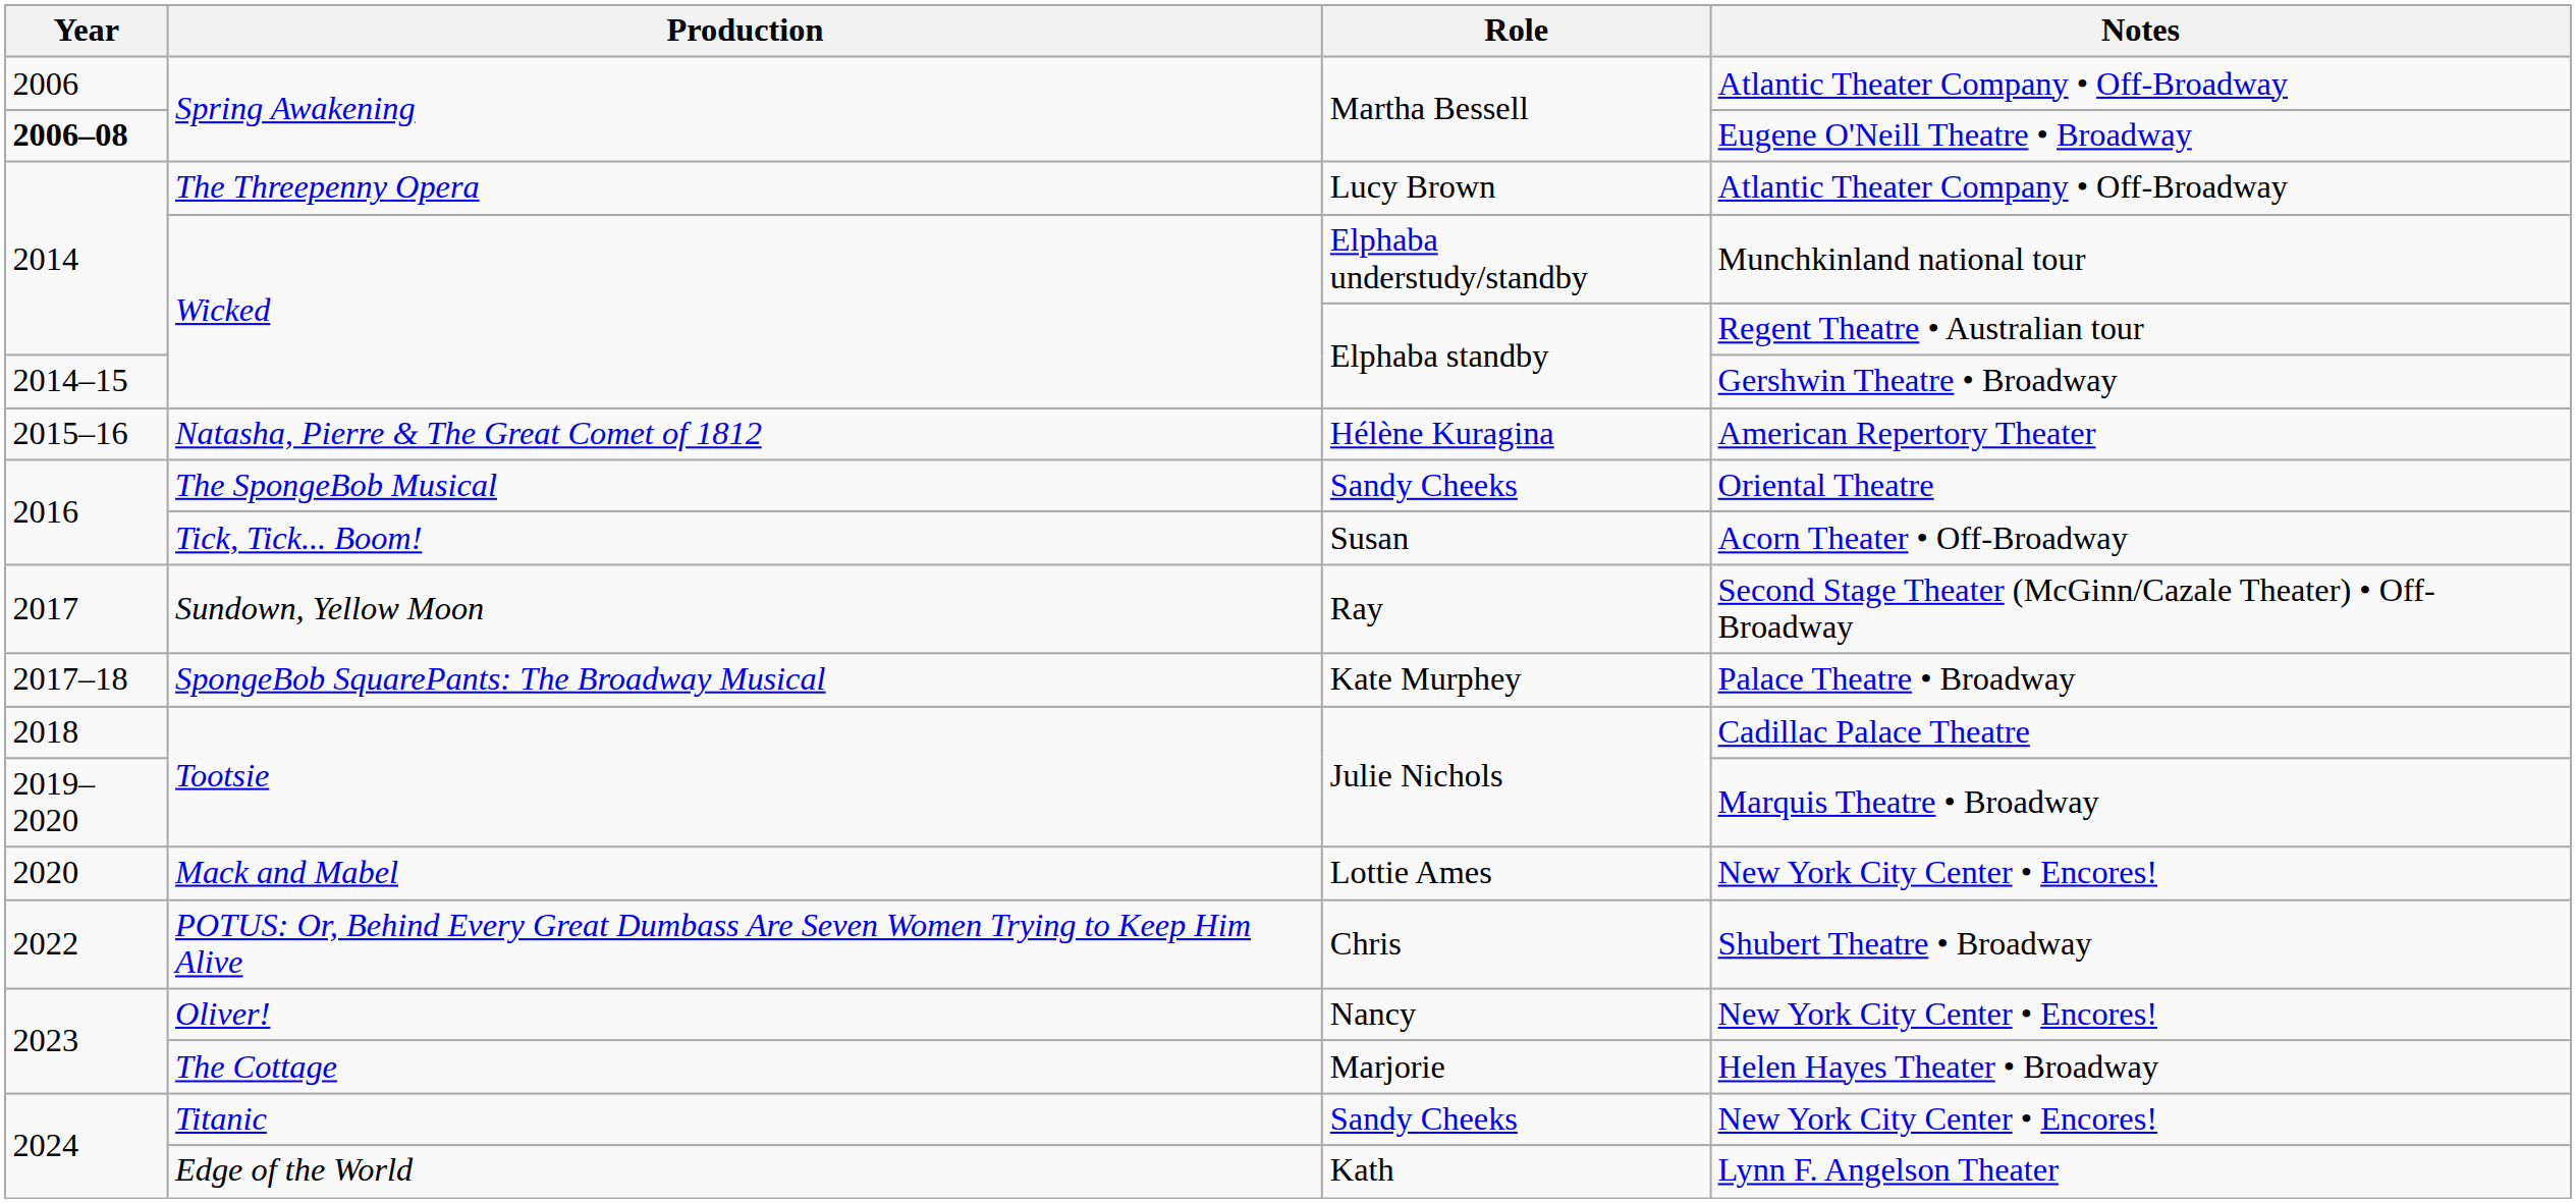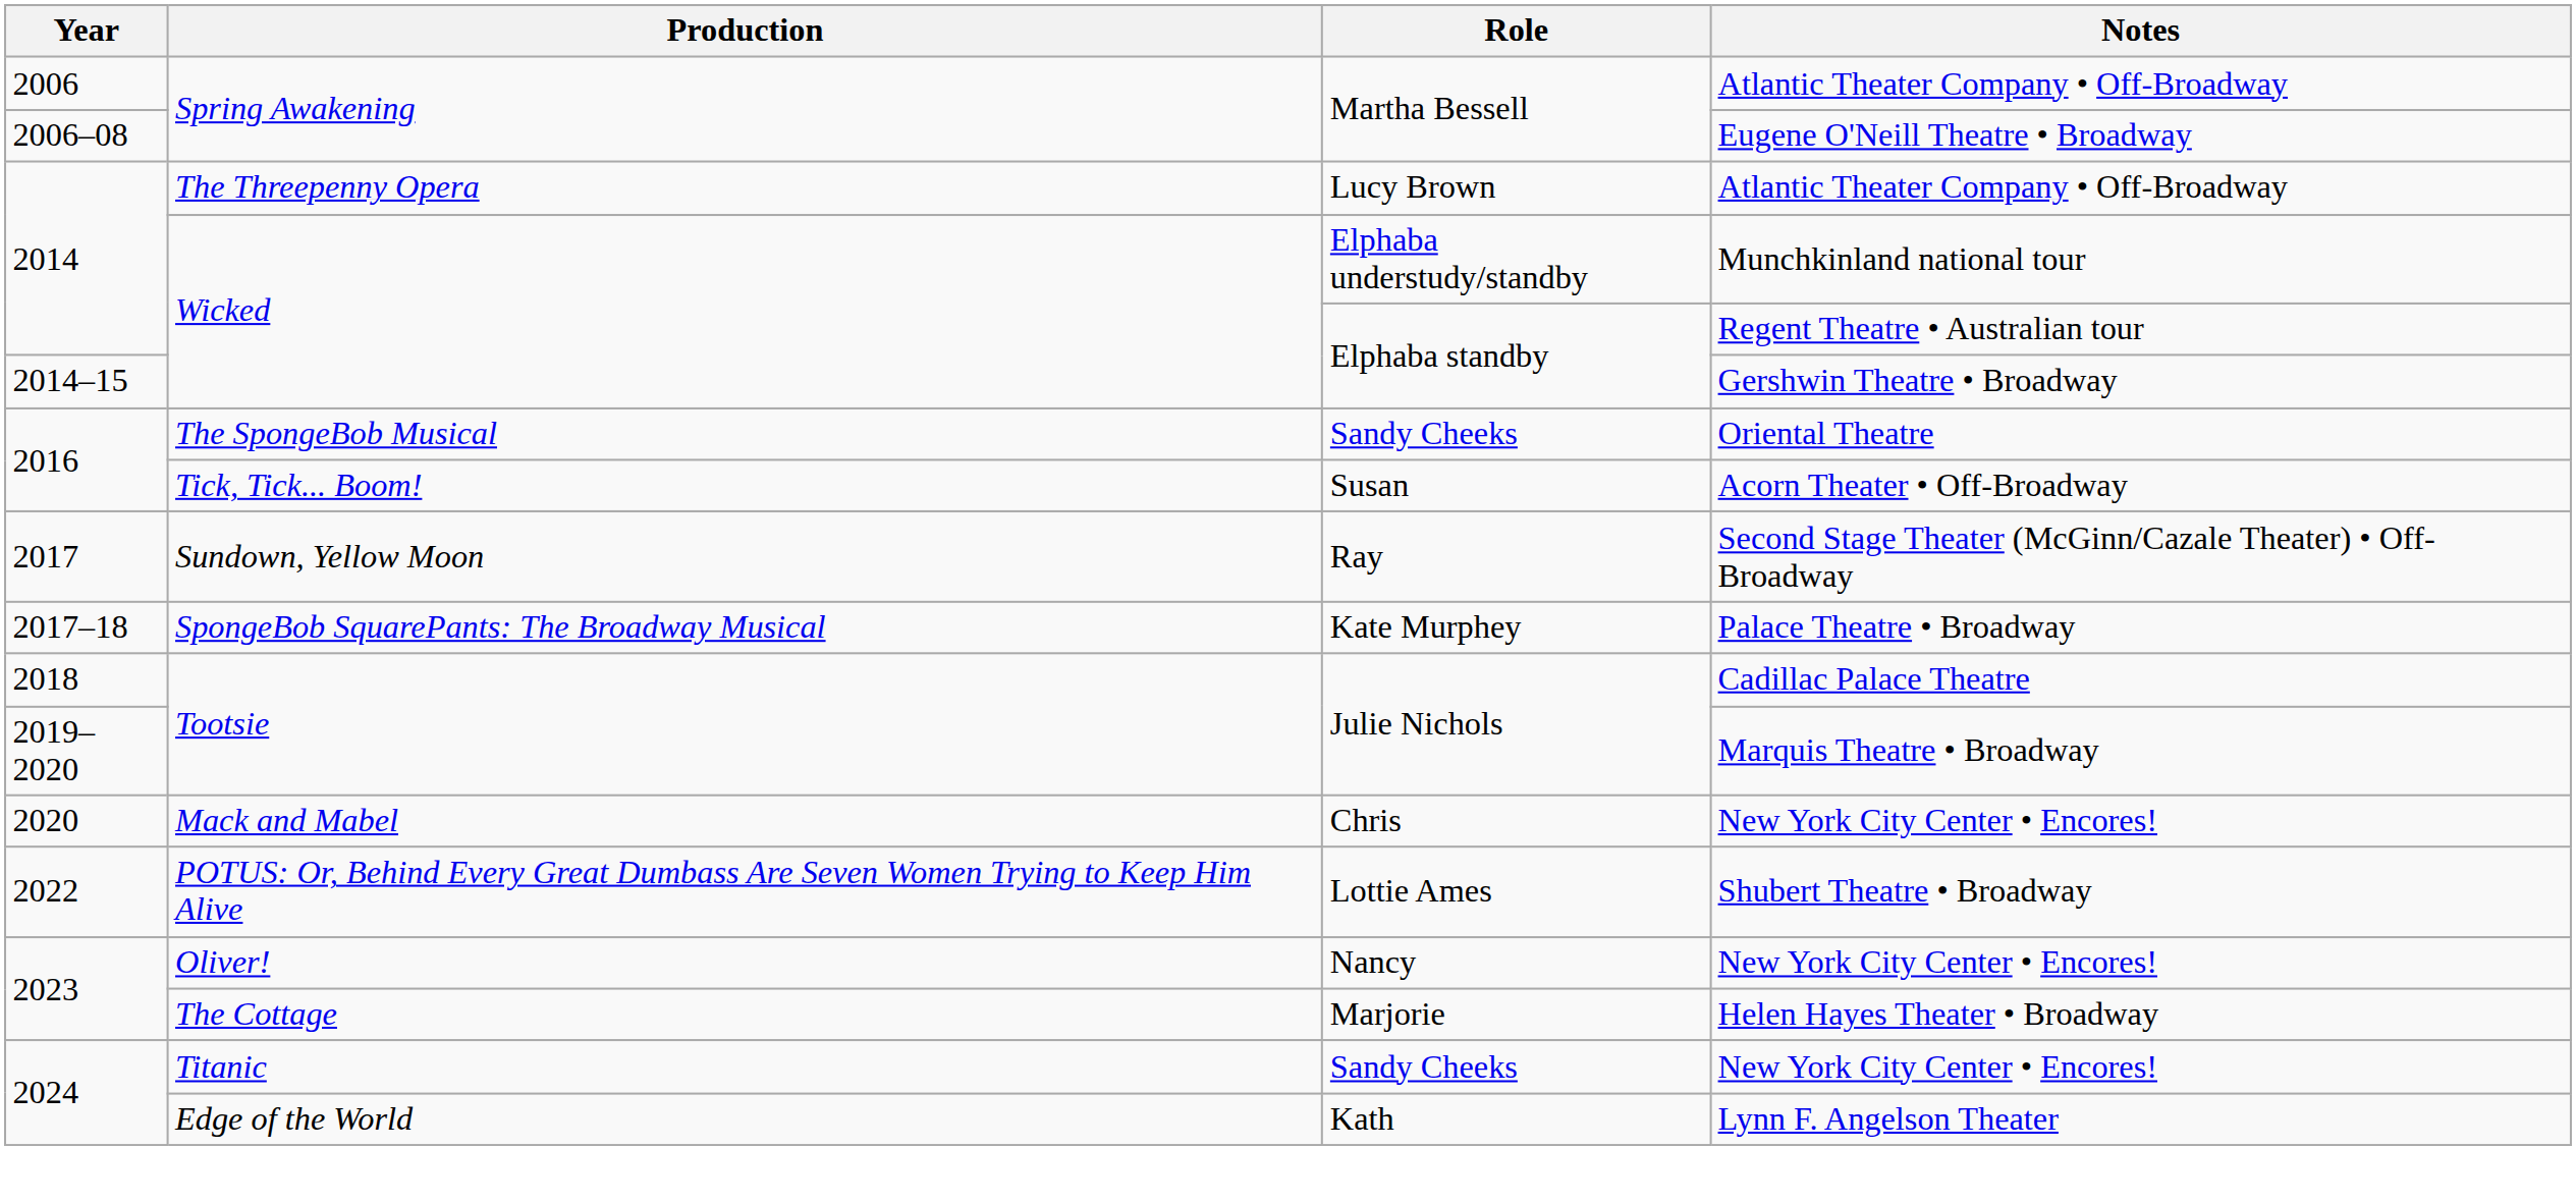Eugene O'Neill Theatre • Broadway | Year: bold -> normal
- row: 2015–16 | Natasha, Pierre & The Great Comet of 1812 | Hélène Kuragina | American Repertory Theater
Mack and Mabel / New York City Center • Encores! | Role: Lottie Ames -> Chris
Shubert Theatre • Broadway | Role: Chris -> Lottie Ames
